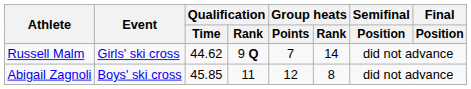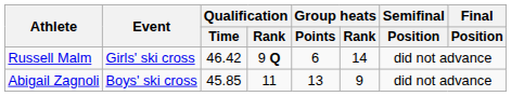Russell Malm | Qualification / Time: 44.62 -> 46.42
Russell Malm | Group heats / Points: 7 -> 6
Abigail Zagnoli | Group heats / Points: 12 -> 13
Abigail Zagnoli | Group heats / Rank: 8 -> 9
